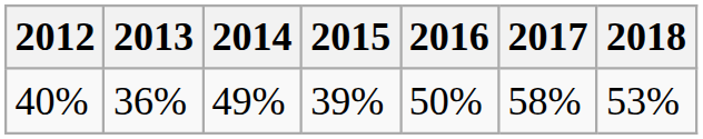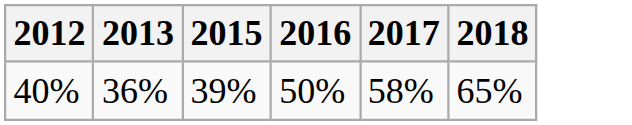- column: 2014 | 49%
40% | 2018: 53% -> 65%
